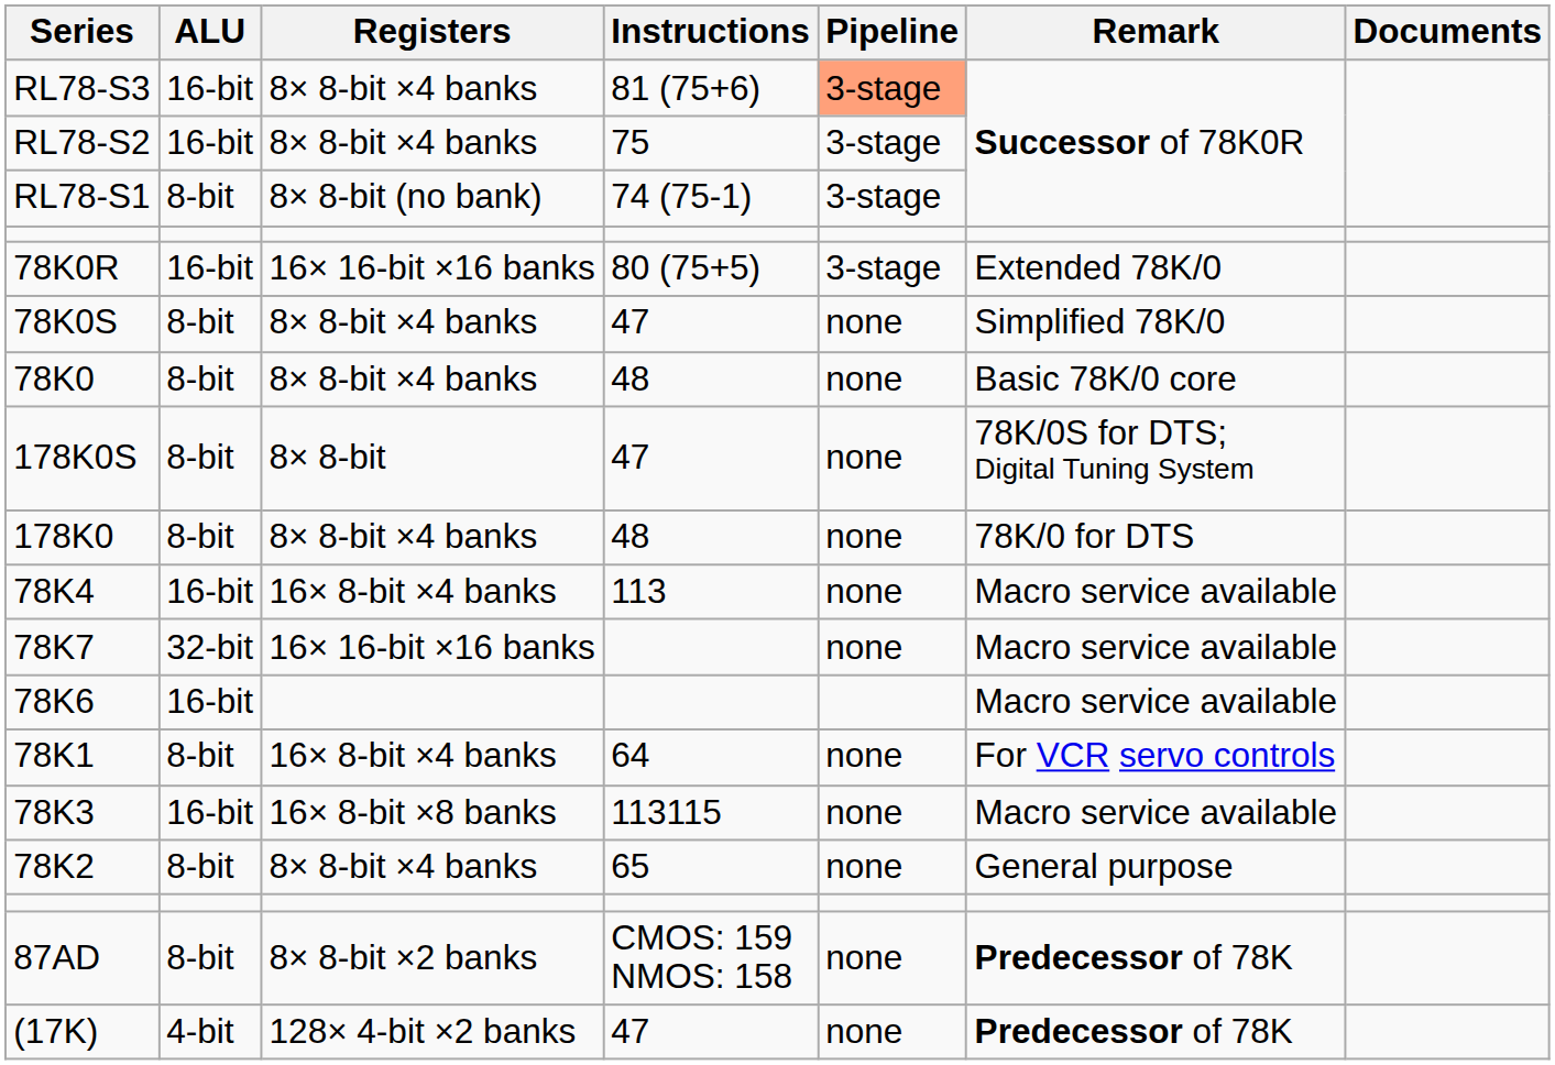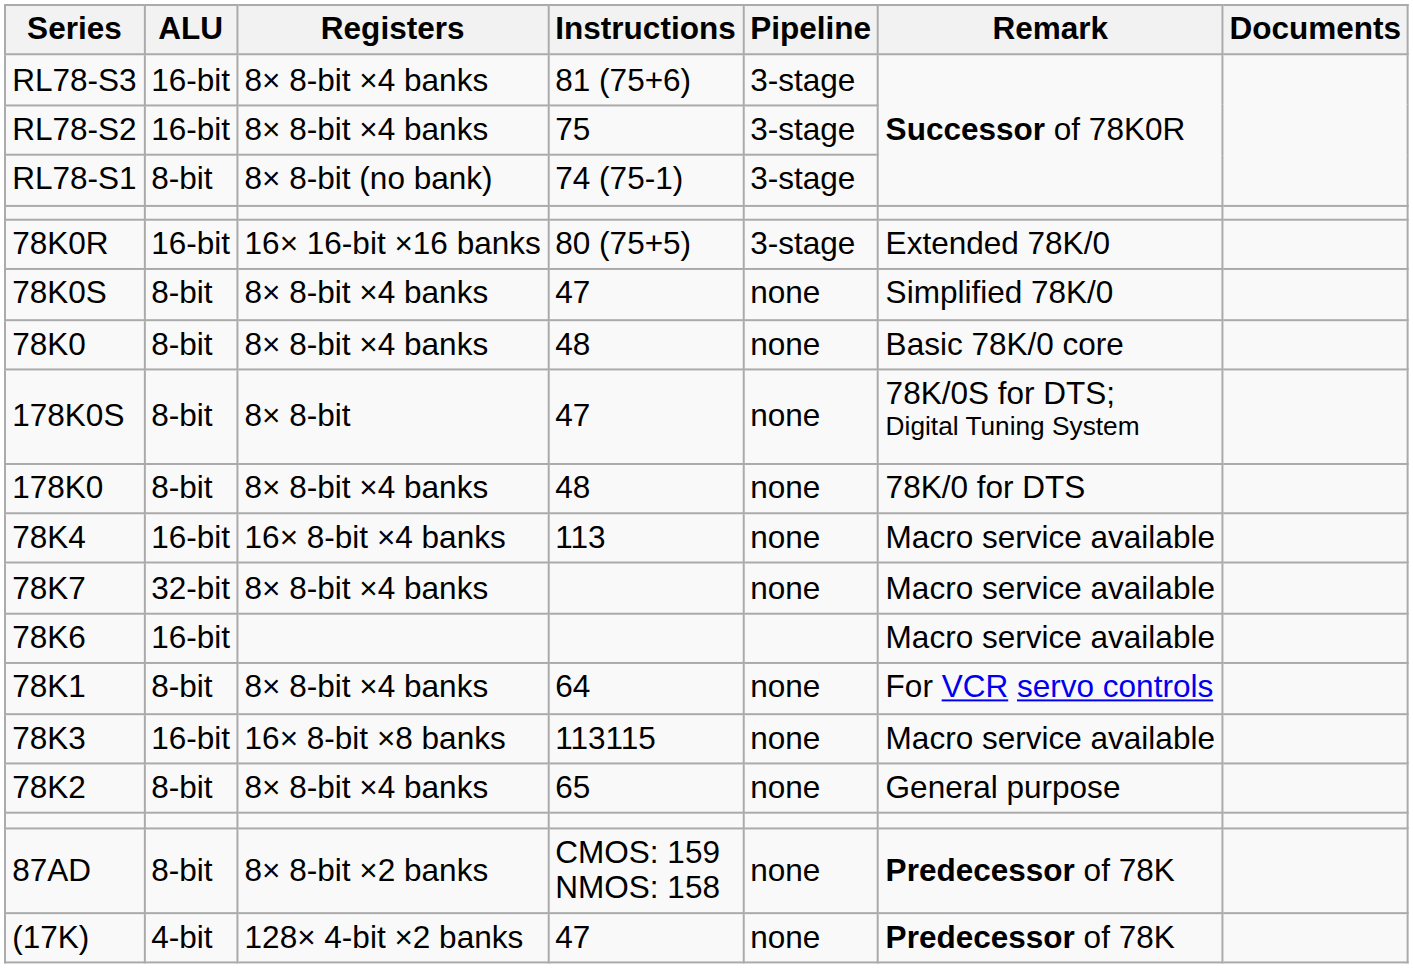RL78-S3 | Pipeline: lightsalmon background -> no background
78K7 | Registers: 16× 16-bit ×16 banks -> 8× 8-bit ×4 banks
78K1 | Registers: 16× 8-bit ×4 banks -> 8× 8-bit ×4 banks
